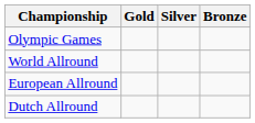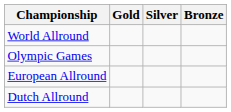rows swapped: Olympic Games <-> World Allround
